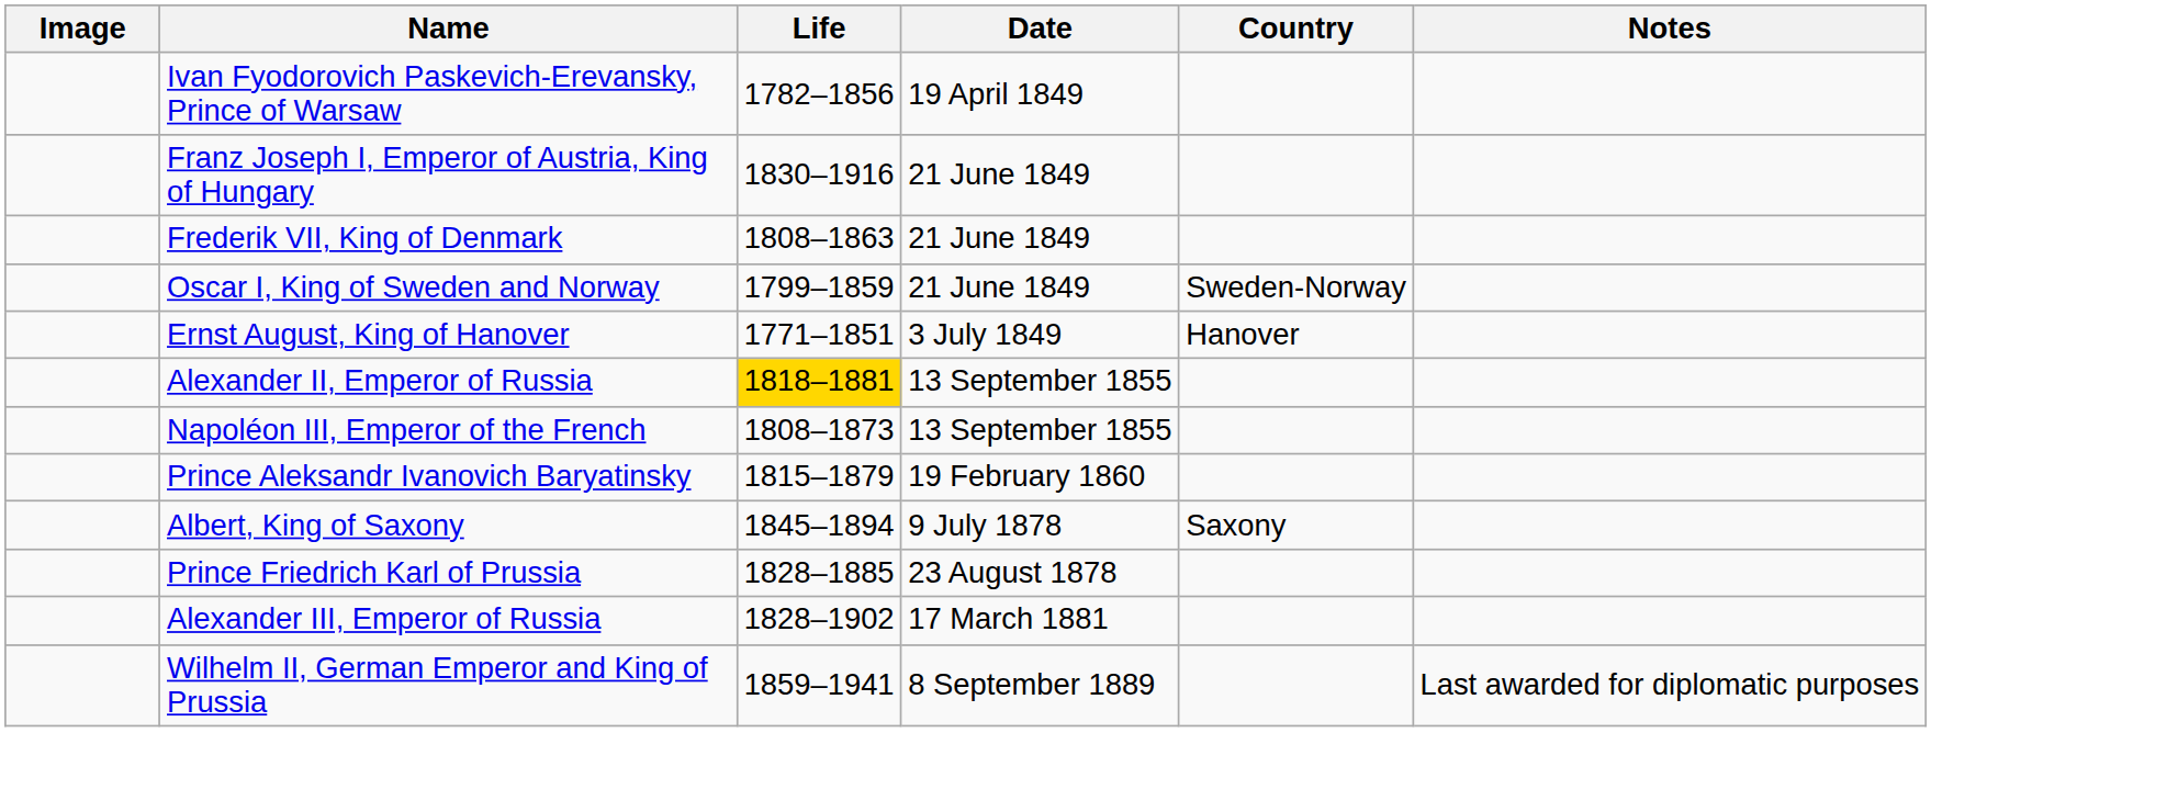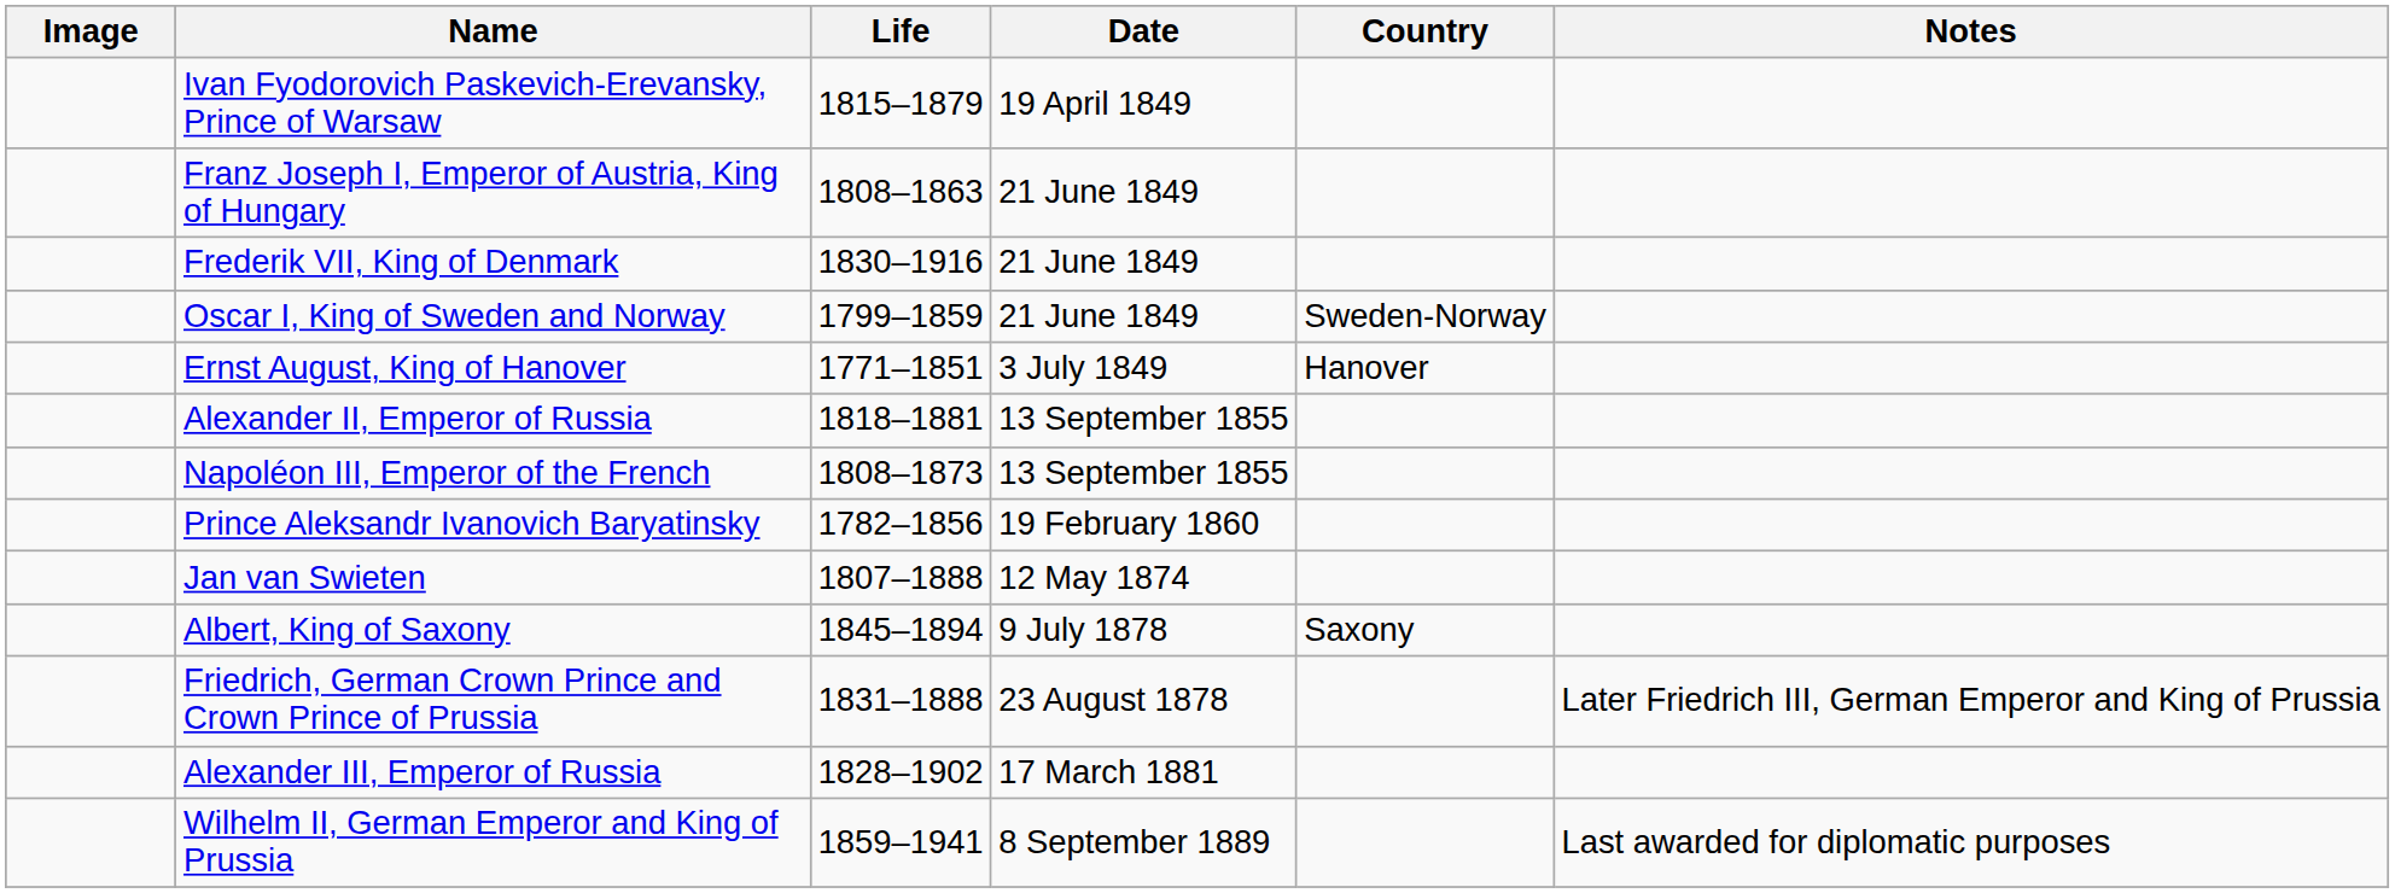Ivan Fyodorovich Paskevich-Erevansky, Prince of Warsaw | Life: 1782–1856 -> 1815–1879
Franz Joseph I, Emperor of Austria, King of Hungary | Life: 1830–1916 -> 1808–1863
Frederik VII, King of Denmark | Life: 1808–1863 -> 1830–1916
Alexander II, Emperor of Russia | Life: gold background -> no background
Prince Aleksandr Ivanovich Baryatinsky | Life: 1815–1879 -> 1782–1856
+ row: Jan van Swieten | 1807–1888 | 12 May 1874
+ row: Friedrich, German Crown Prince and Crown Prince of Prussia | 1831–1888 | 23 August 1878 | Later Friedrich III, German Emperor and King of Prussia
- row: Prince Friedrich Karl of Prussia | 1828–1885 | 23 August 1878
